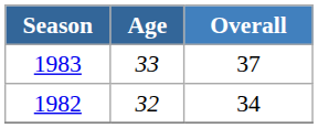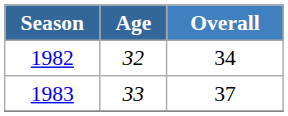rows swapped: 1982 <-> 1983
